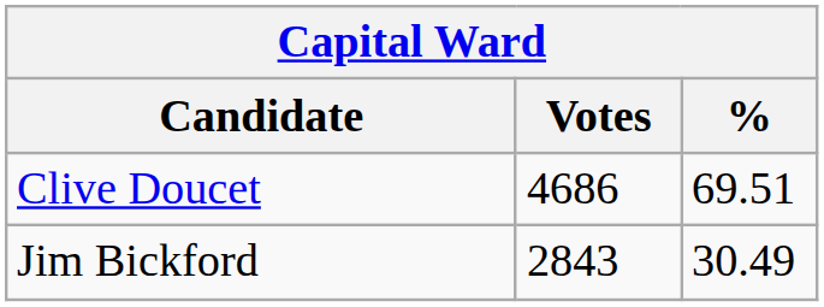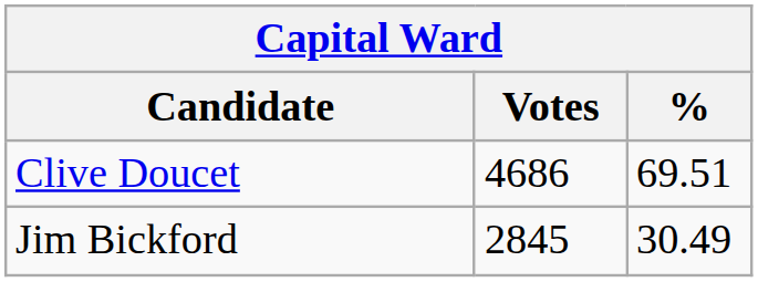Jim Bickford | Votes: 2843 -> 2845
